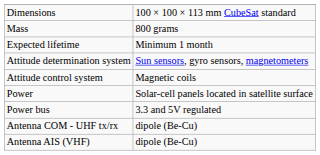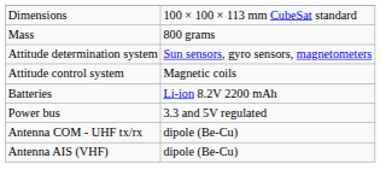- row: Expected lifetime | Minimum 1 month
- row: Power | Solar-cell panels located in satellite surface
+ row: Batteries | Li-ion 8.2V 2200 mAh
